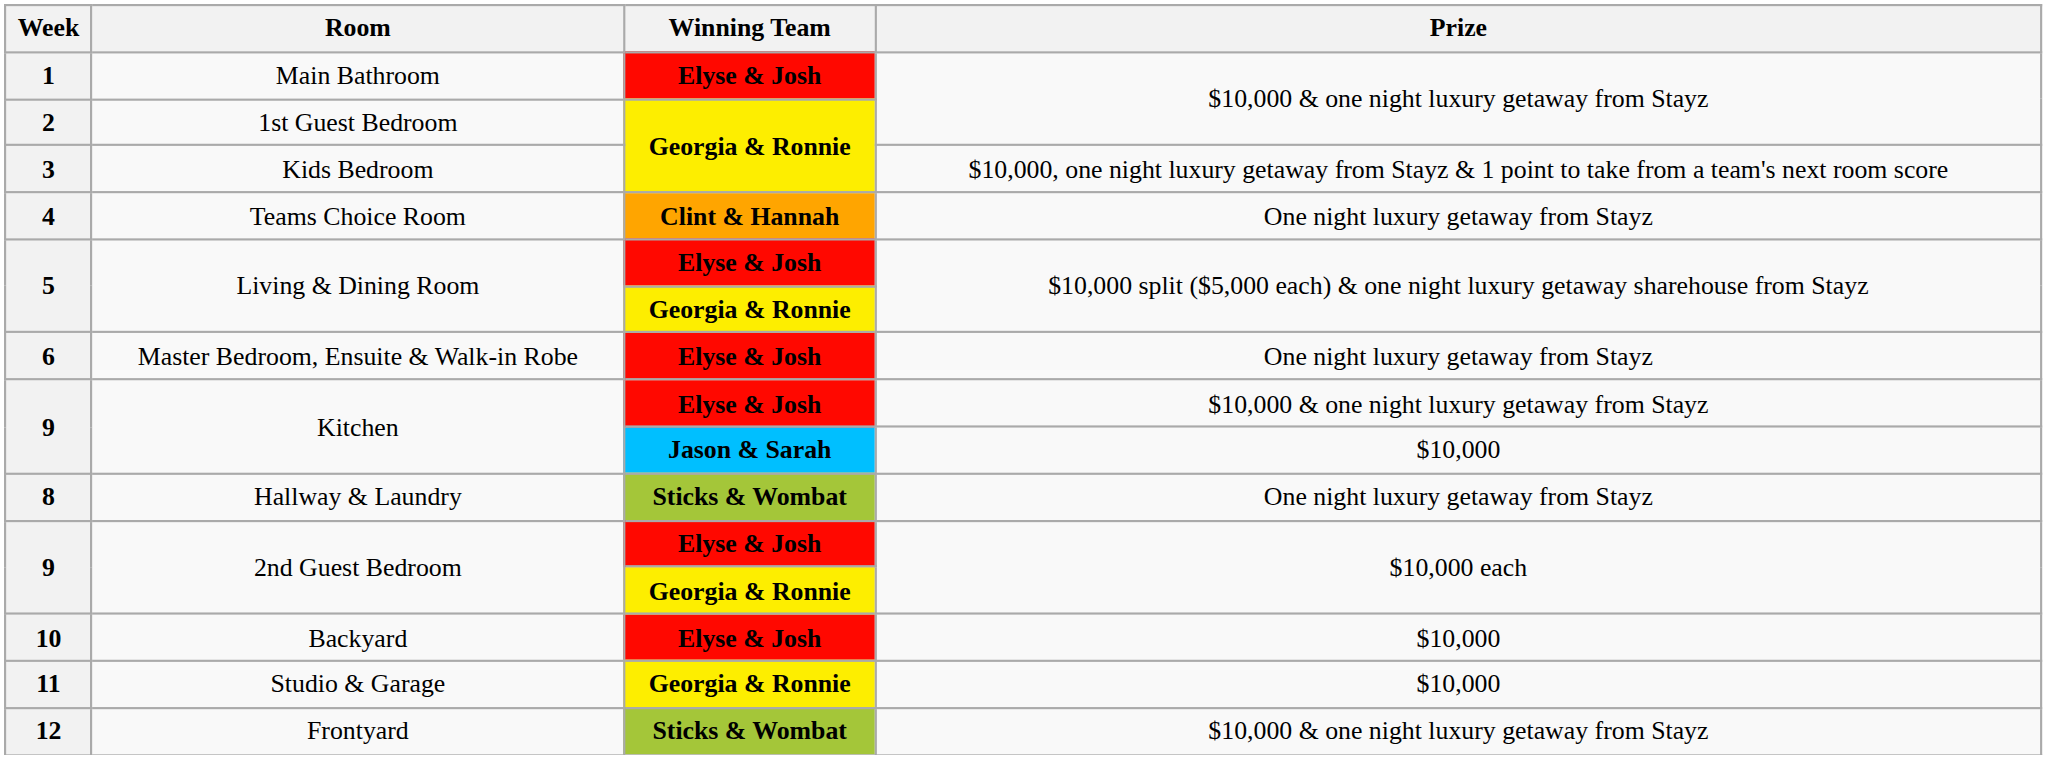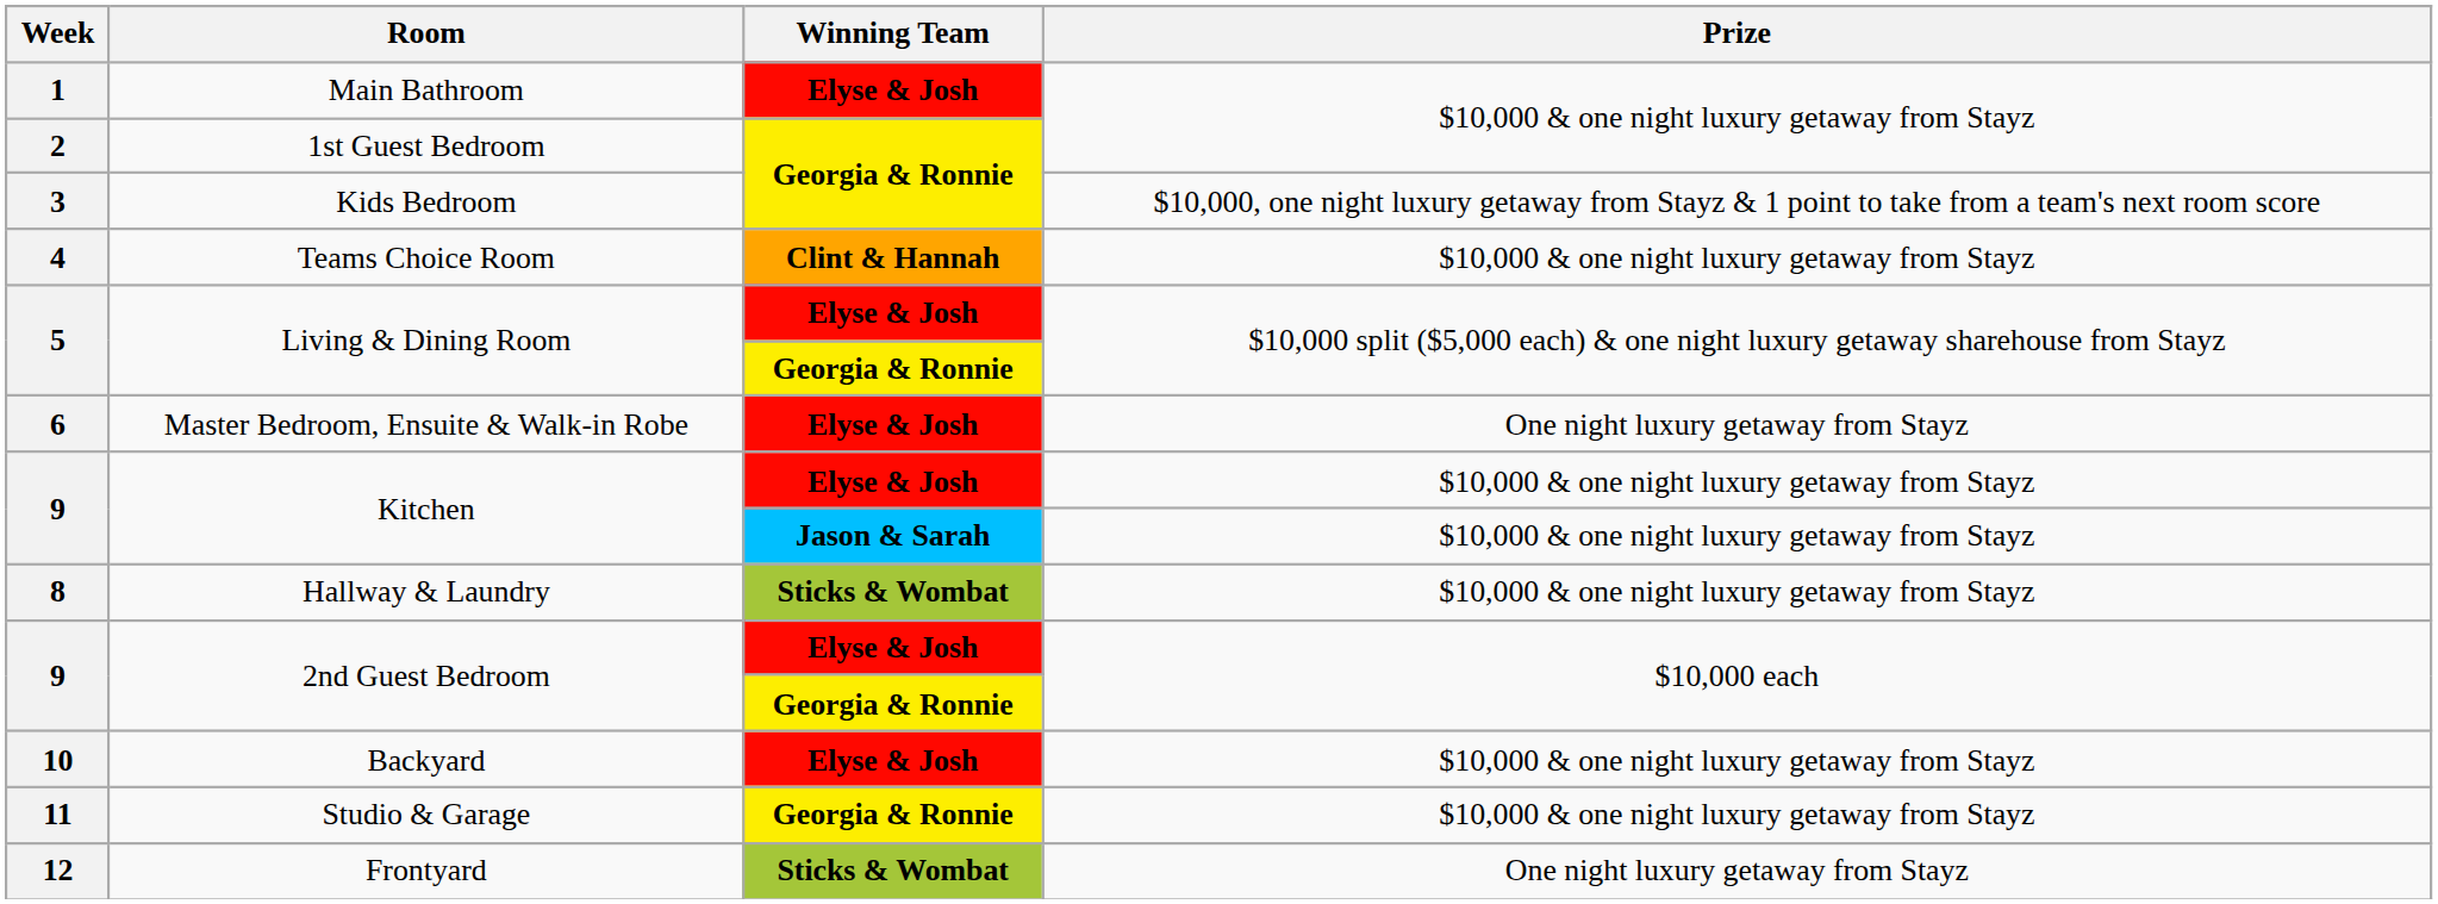Teams Choice Room | Prize: One night luxury getaway from Stayz -> $10,000 & one night luxury getaway from Stayz
Kitchen / Jason & Sarah | Prize: $10,000 -> $10,000 & one night luxury getaway from Stayz
Hallway & Laundry | Prize: One night luxury getaway from Stayz -> $10,000 & one night luxury getaway from Stayz
Backyard | Prize: $10,000 -> $10,000 & one night luxury getaway from Stayz
Studio & Garage | Prize: $10,000 -> $10,000 & one night luxury getaway from Stayz
Frontyard | Prize: $10,000 & one night luxury getaway from Stayz -> One night luxury getaway from Stayz
